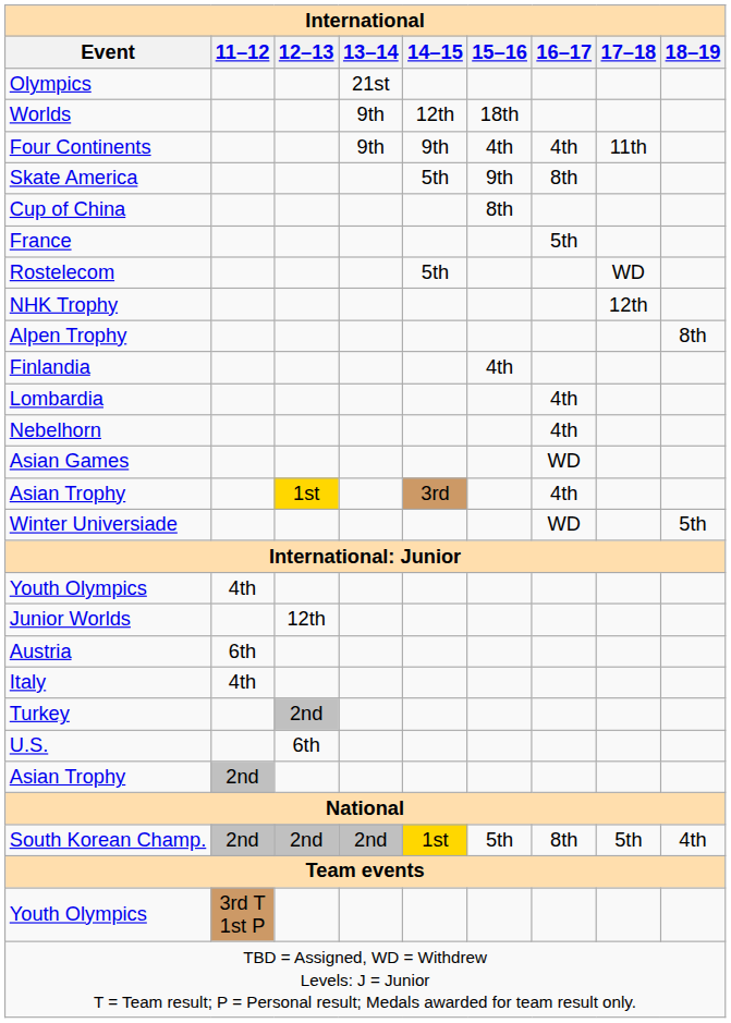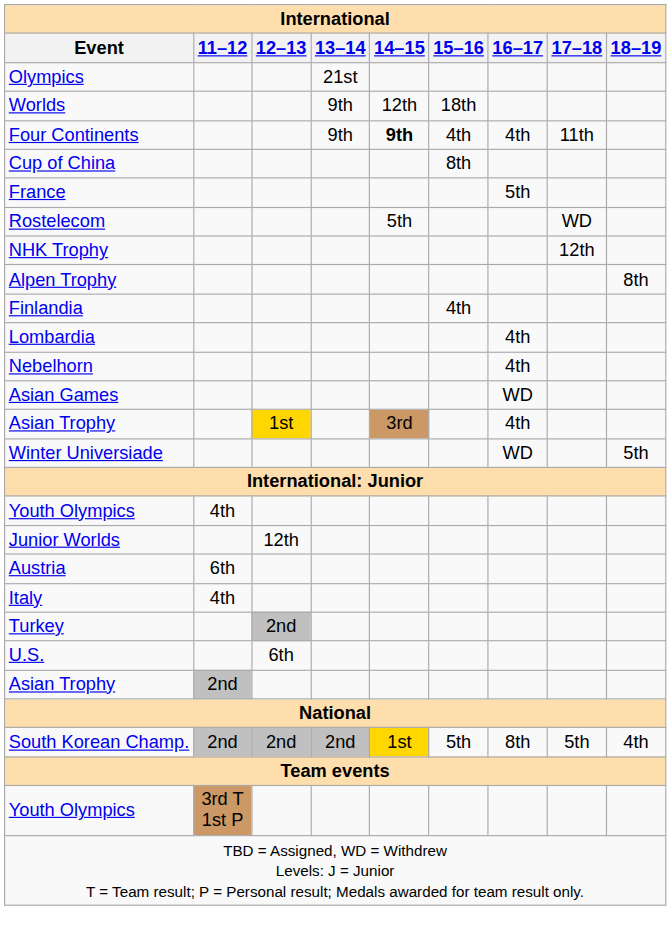Four Continents | 14–15: normal -> bold
- row: Skate America | 5th | 9th | 8th
